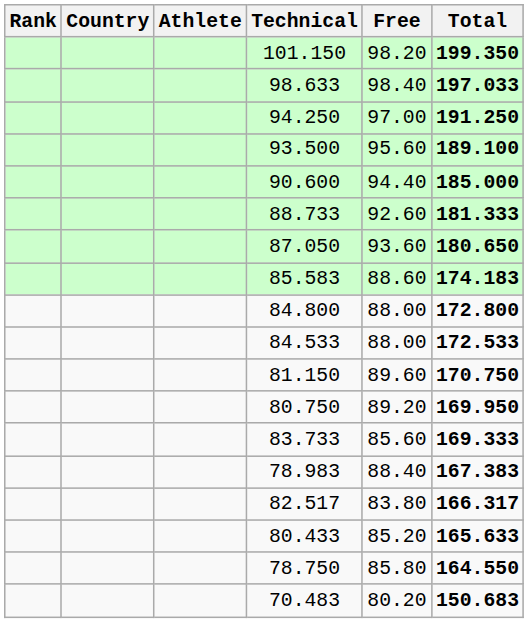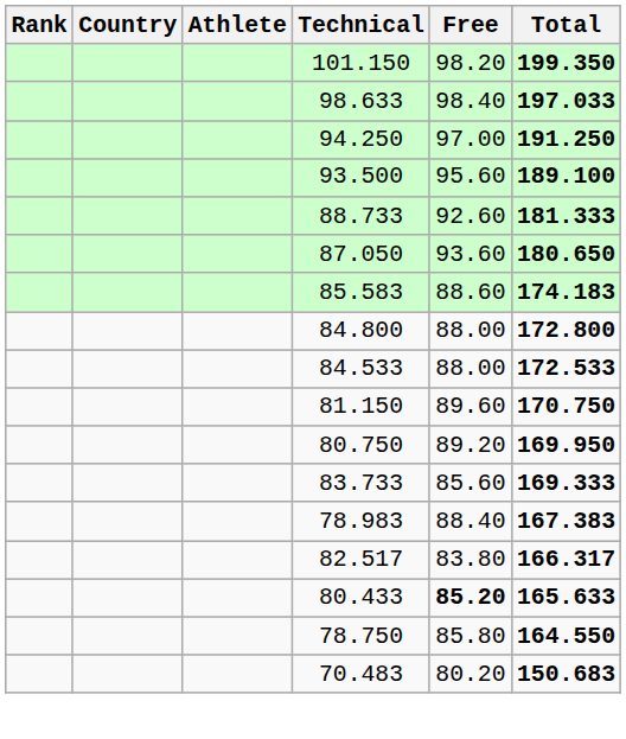- row: 90.600 | 94.40 | 185.000
80.433 | Free: normal -> bold
